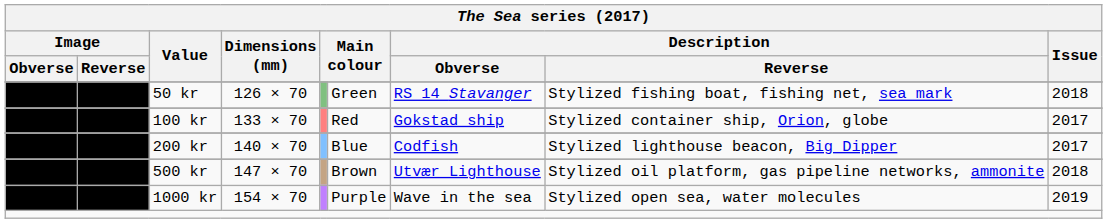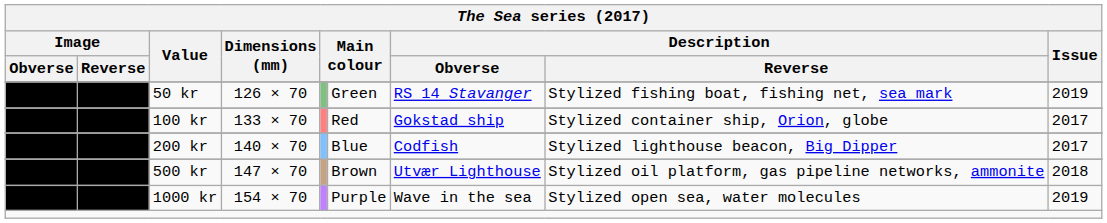50 kr | Issue: 2018 -> 2019
